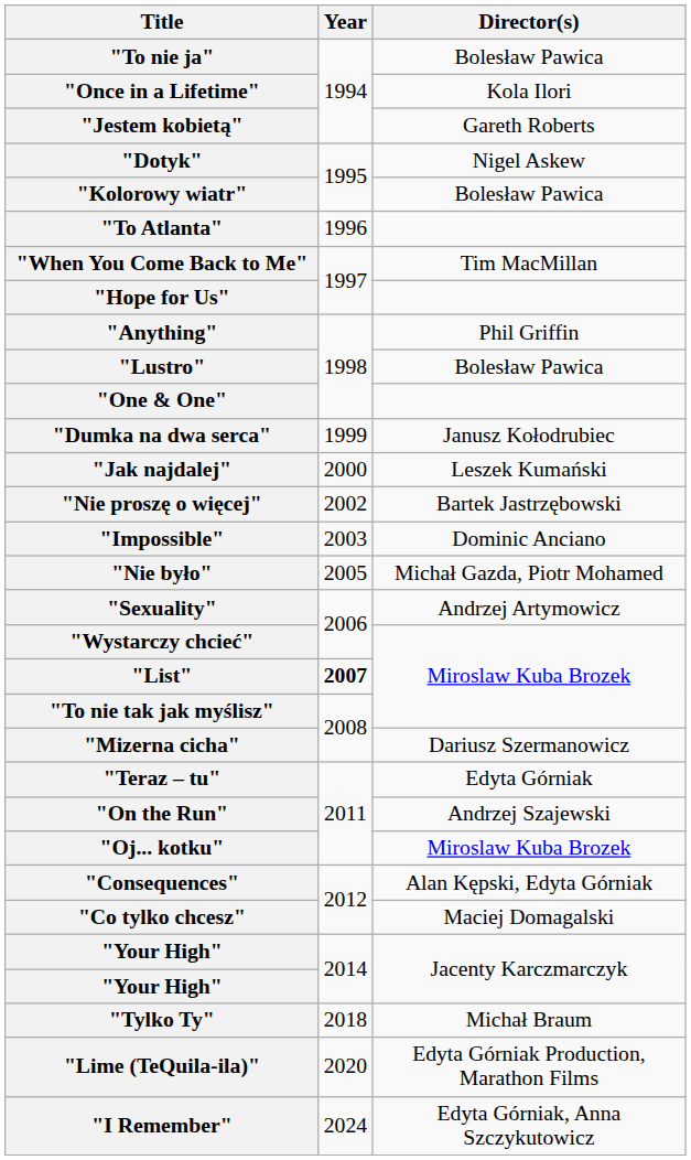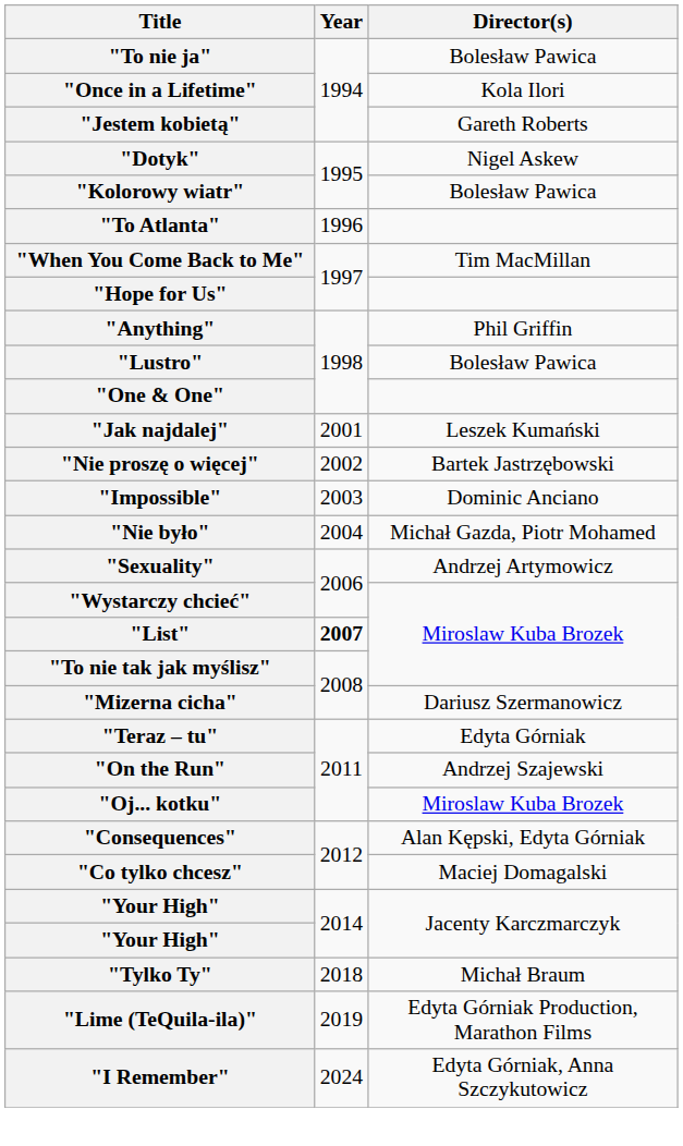- row: "Dumka na dwa serca" | 1999 | Janusz Kołodrubiec
"Jak najdalej" | Year: 2000 -> 2001
"Nie było" | Year: 2005 -> 2004
"Lime (TeQuila-ila)" | Year: 2020 -> 2019
